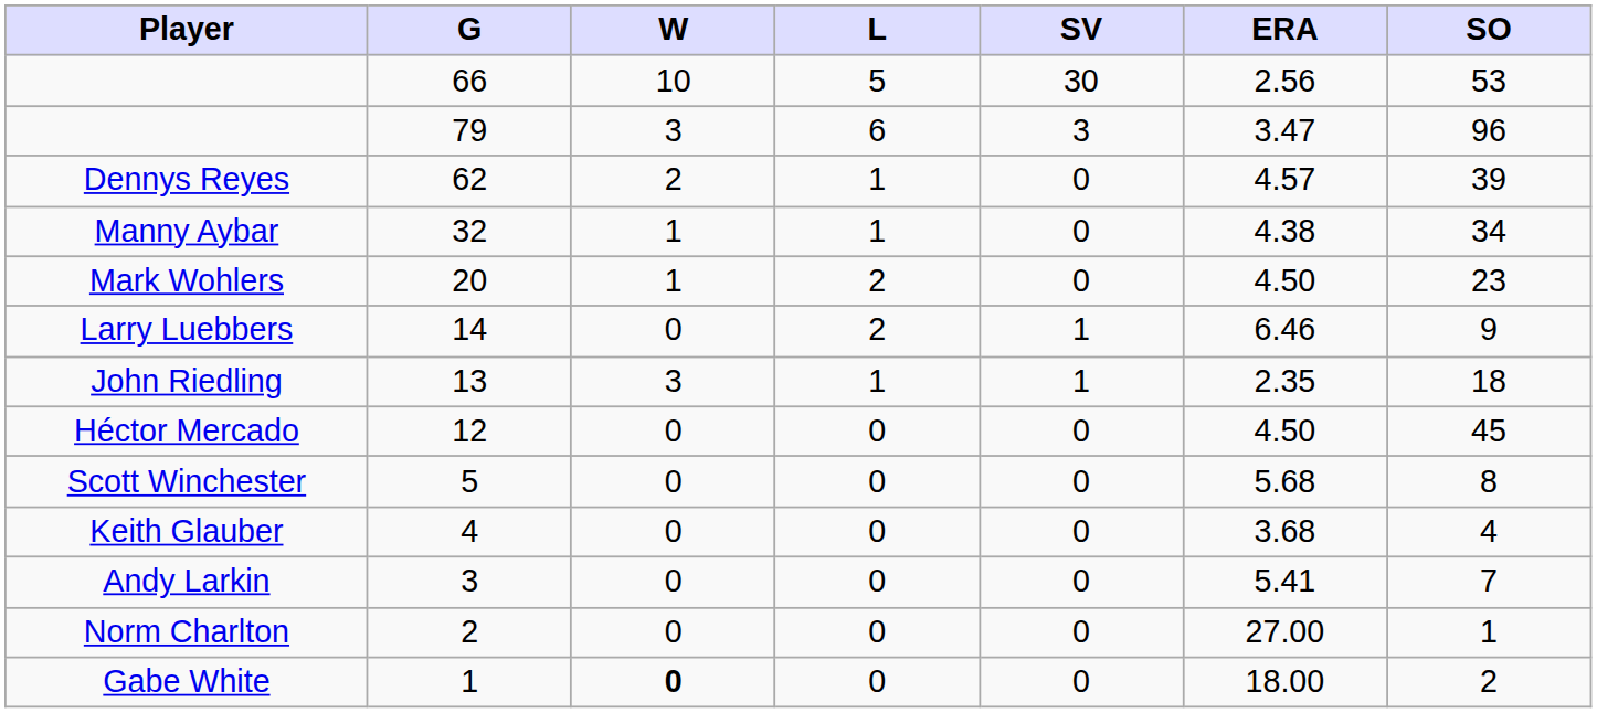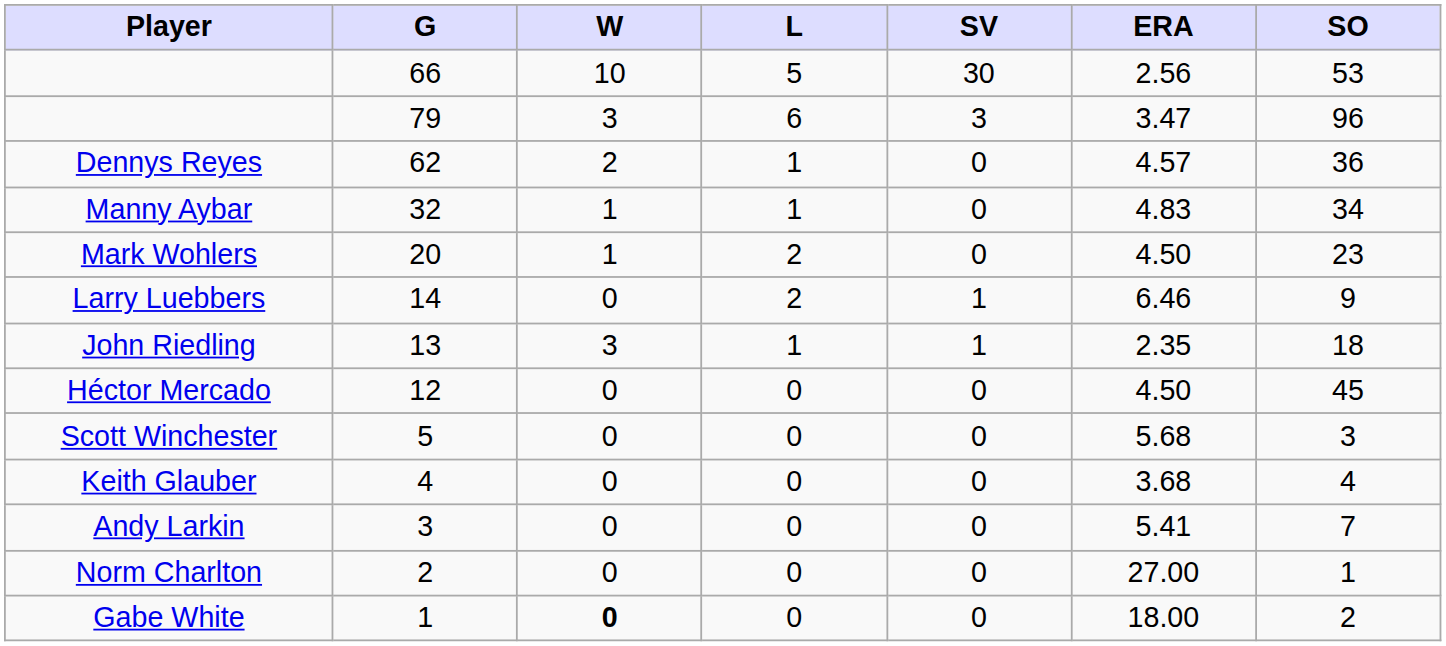Dennys Reyes | SO: 39 -> 36
Manny Aybar | ERA: 4.38 -> 4.83
Scott Winchester | SO: 8 -> 3
